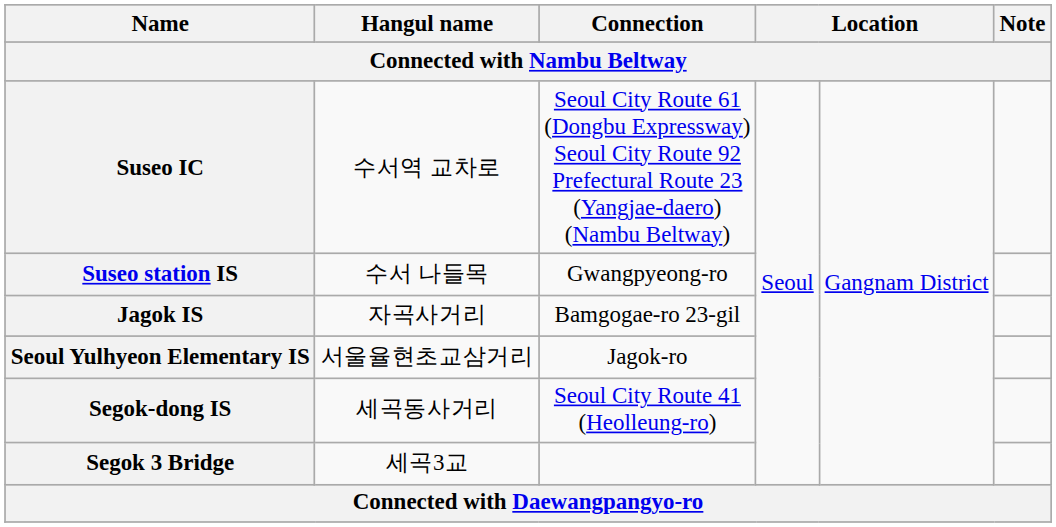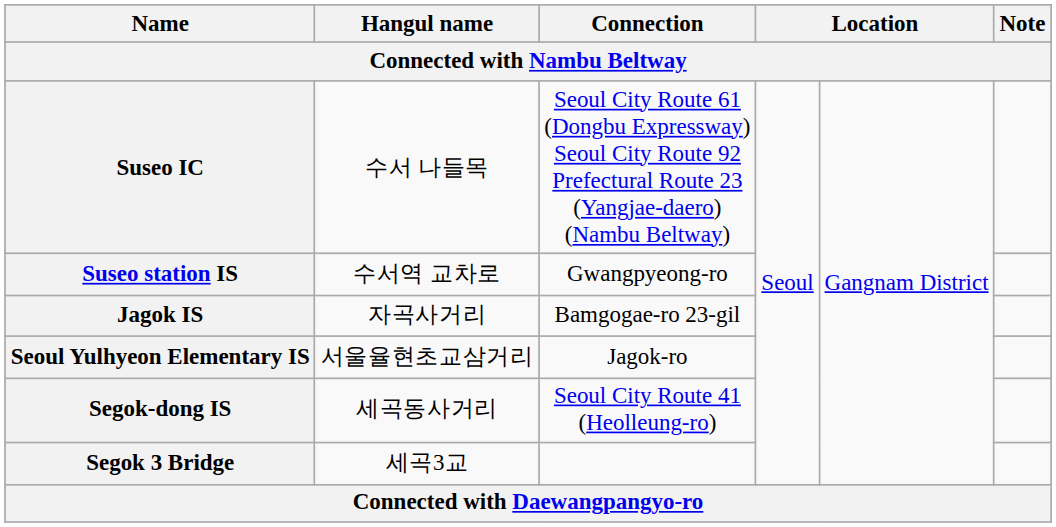Suseo IC | Hangul name: 수서역 교차로 -> 수서 나들목
Suseo station IS | Hangul name: 수서 나들목 -> 수서역 교차로
